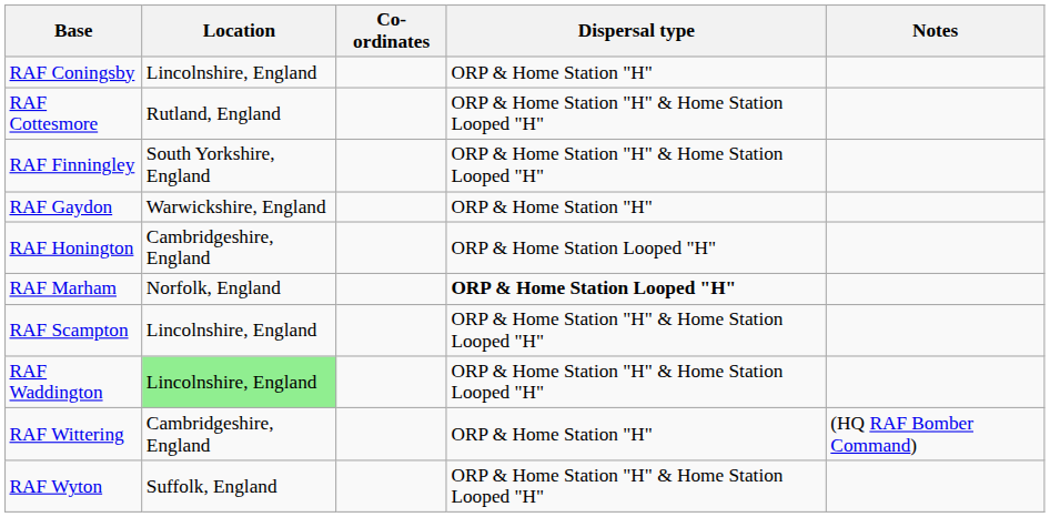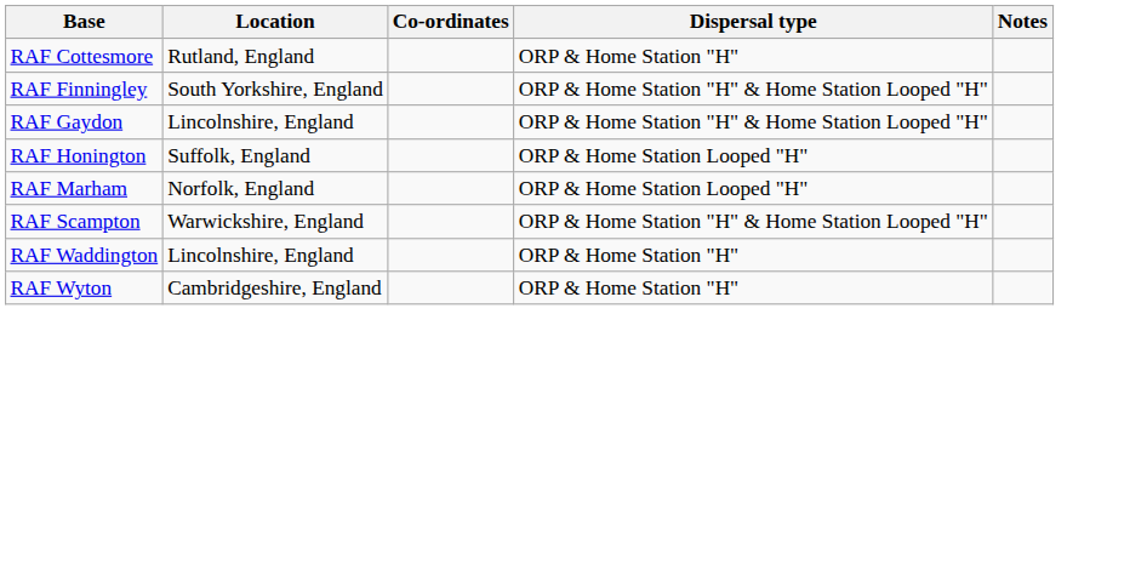- row: RAF Coningsby | Lincolnshire, England | ORP & Home Station "H"
RAF Cottesmore | Dispersal type: ORP & Home Station "H" & Home Station Looped "H" -> ORP & Home Station "H"
RAF Gaydon | Location: Warwickshire, England -> Lincolnshire, England
RAF Gaydon | Dispersal type: ORP & Home Station "H" -> ORP & Home Station "H" & Home Station Looped "H"
RAF Honington | Location: Cambridgeshire, England -> Suffolk, England
RAF Marham | Dispersal type: bold -> normal
RAF Scampton | Location: Lincolnshire, England -> Warwickshire, England
RAF Waddington | Location: lightgreen background -> no background
RAF Waddington | Dispersal type: ORP & Home Station "H" & Home Station Looped "H" -> ORP & Home Station "H"
- row: RAF Wittering | Cambridgeshire, England | ORP & Home Station "H" | (HQ RAF Bomber Command)
RAF Wyton | Location: Suffolk, England -> Cambridgeshire, England
RAF Wyton | Dispersal type: ORP & Home Station "H" & Home Station Looped "H" -> ORP & Home Station "H"
